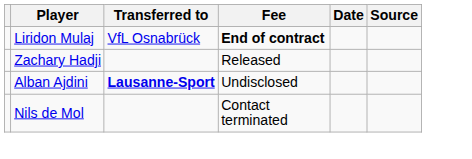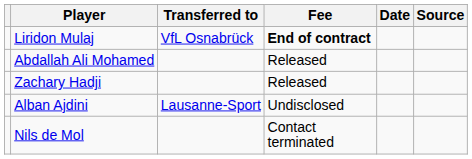+ row: Abdallah Ali Mohamed | Released
Alban Ajdini | Transferred to: bold -> normal
